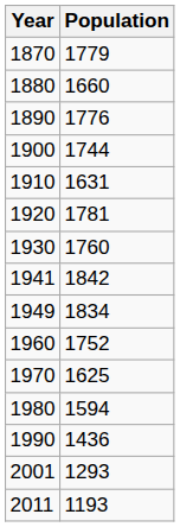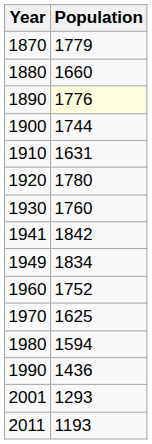1890 | Population: no background -> lightyellow background
1920 | Population: 1781 -> 1780
